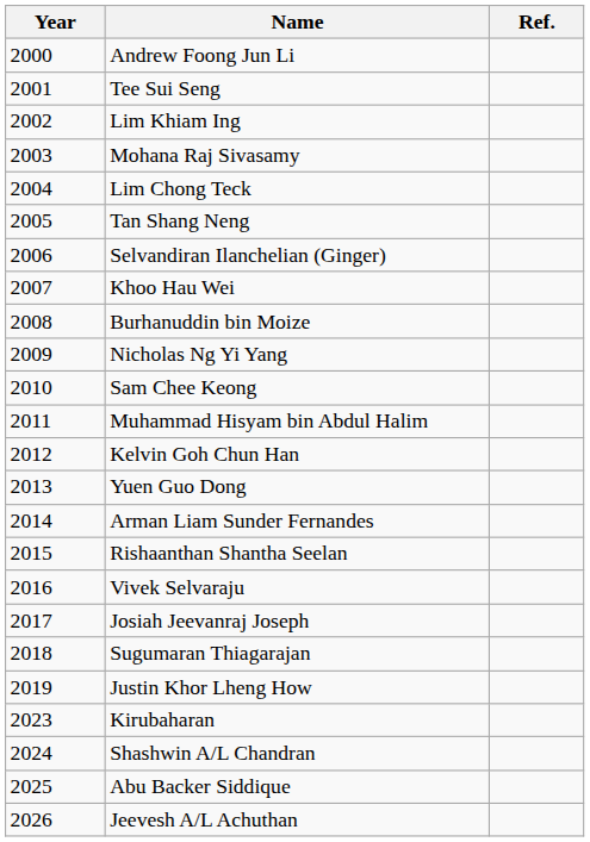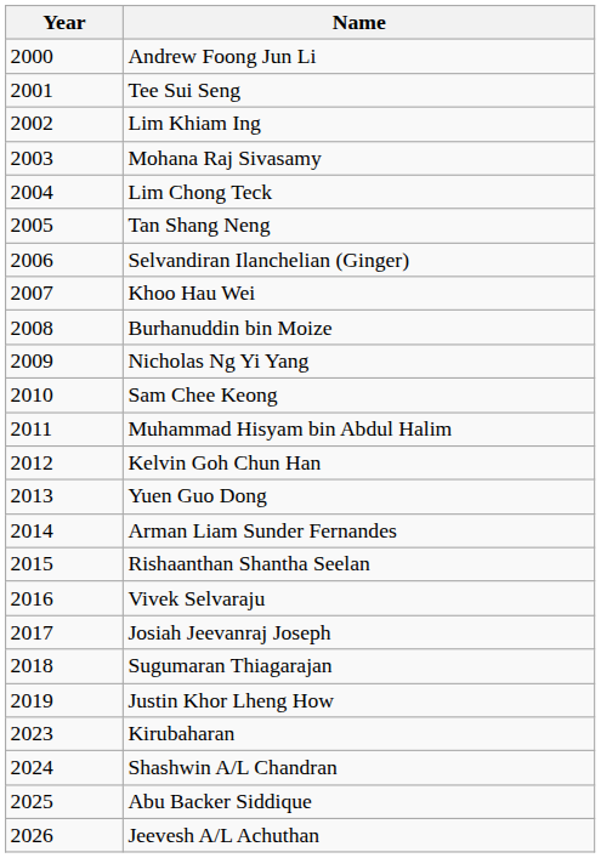- column: Ref.
